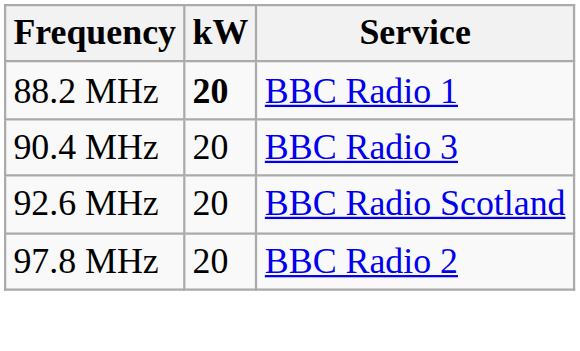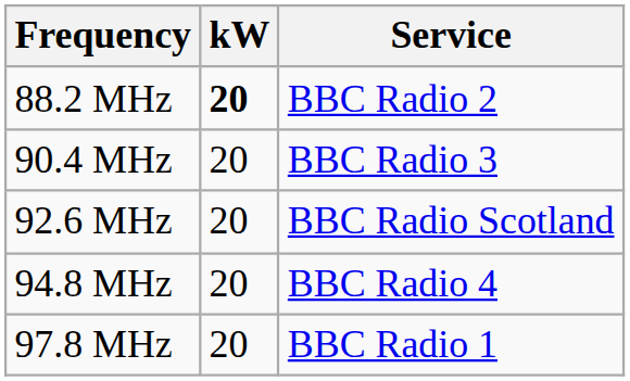88.2 MHz | Service: BBC Radio 1 -> BBC Radio 2
+ row: 94.8 MHz | 20 | BBC Radio 4
97.8 MHz | Service: BBC Radio 2 -> BBC Radio 1
